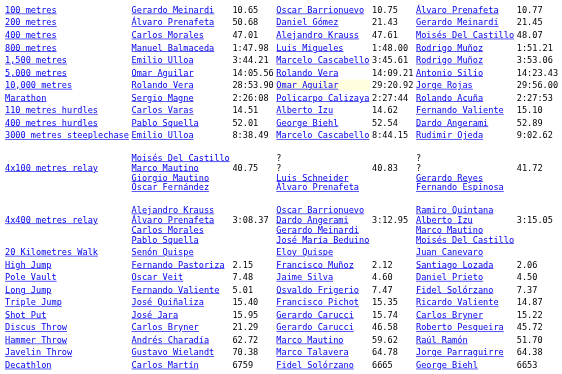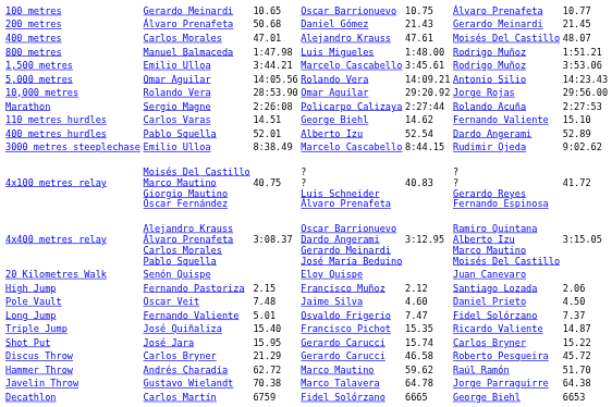10,000 metres | column 4: lightyellow background -> no background
110 metres hurdles | column 4: Alberto Izu -> George Biehl
400 metres hurdles | column 4: George Biehl -> Alberto Izu
